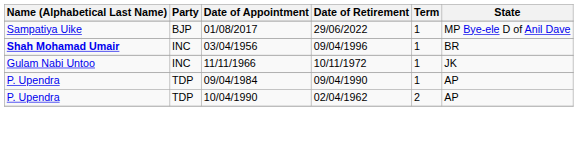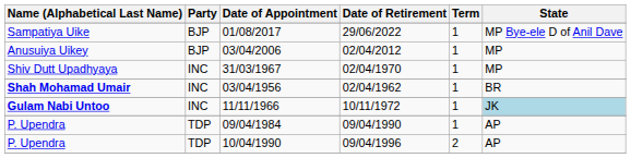+ row: Anusuiya Uikey | BJP | 03/04/2006 | 02/04/2012 | 1 | MP
+ row: Shiv Dutt Upadhyaya | INC | 31/03/1967 | 02/04/1970 | 1 | MP
03/04/1956 | Date of Retirement: 09/04/1996 -> 02/04/1962
11/11/1966 | Name (Alphabetical Last Name): normal -> bold
11/11/1966 | State: no background -> lightblue background
10/04/1990 | Date of Retirement: 02/04/1962 -> 09/04/1996
